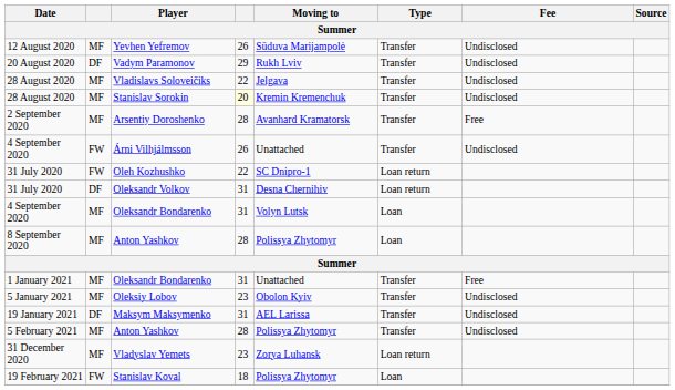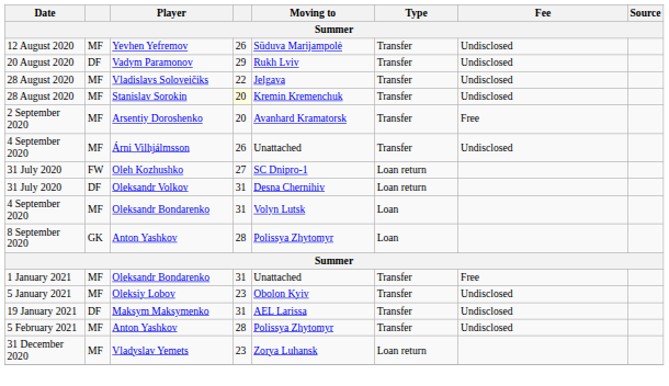Arsentiy Doroshenko | column 4: 28 -> 20
Árni Vilhjálmsson | column 2: FW -> MF
Oleh Kozhushko | column 4: 22 -> 27
8 September 2020 / Anton Yashkov | column 2: MF -> GK
- row: 19 February 2021 | FW | Stanislav Koval | 18 | Polissya Zhytomyr | Loan
